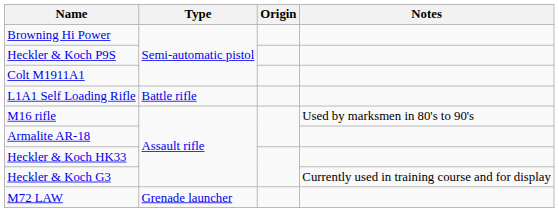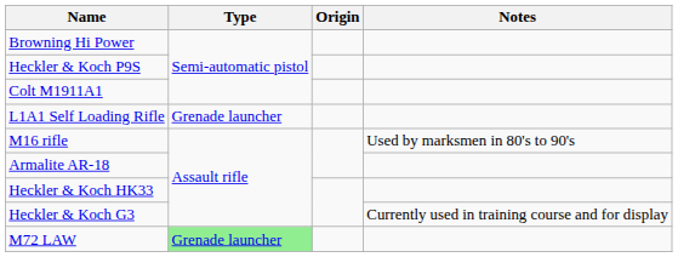L1A1 Self Loading Rifle | Type: Battle rifle -> Grenade launcher
M72 LAW | Type: no background -> lightgreen background
